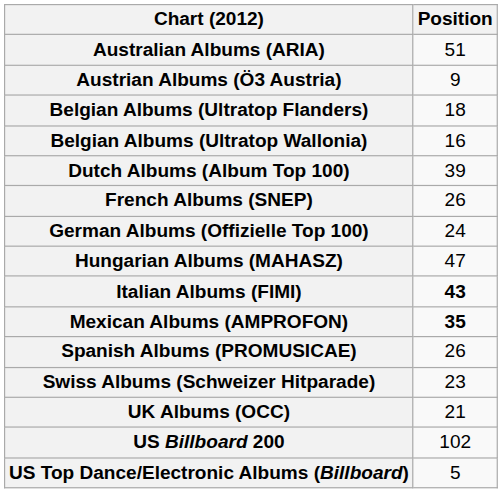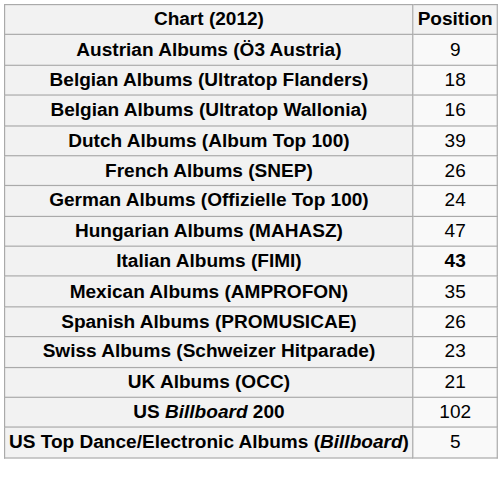- row: Australian Albums (ARIA) | 51
Mexican Albums (AMPROFON) | Position: bold -> normal
